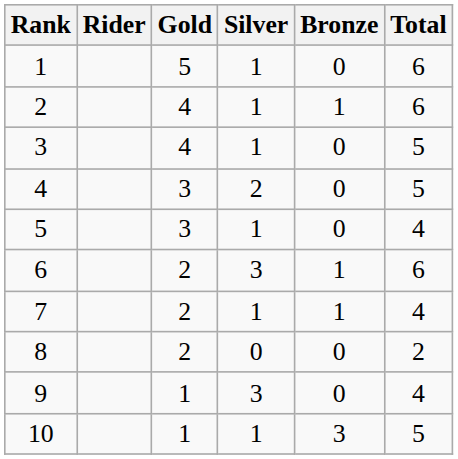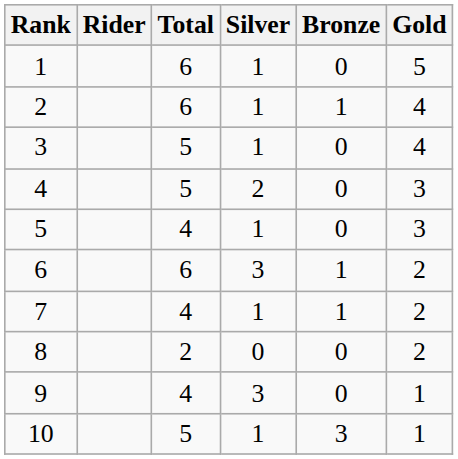columns swapped: Gold <-> Total
